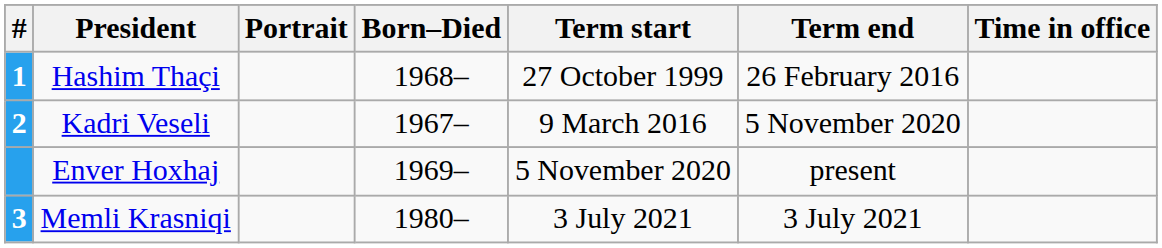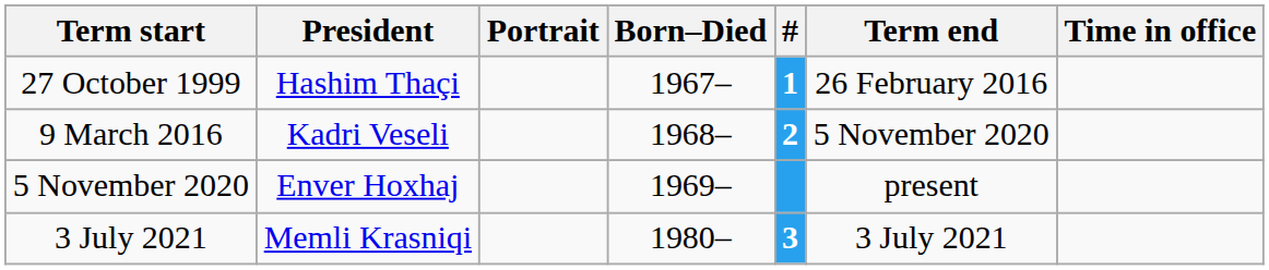columns swapped: # <-> Term start
Hashim Thaçi | Born–Died: 1968– -> 1967–
Kadri Veseli | Born–Died: 1967– -> 1968–
